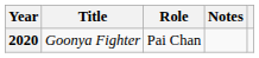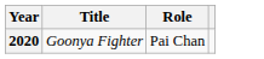- column: Notes
